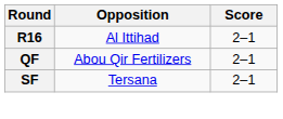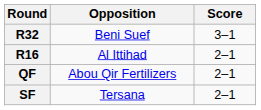+ row: R32 | Beni Suef | 3–1
